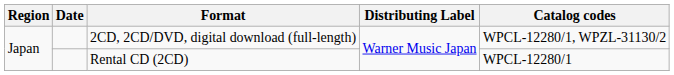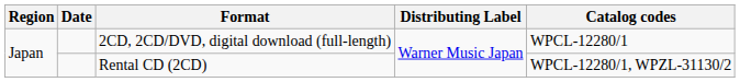2CD, 2CD/DVD, digital download (full-length) | Catalog codes: WPCL-12280/1, WPZL-31130/2 -> WPCL-12280/1
Rental CD (2CD) | Catalog codes: WPCL-12280/1 -> WPCL-12280/1, WPZL-31130/2
